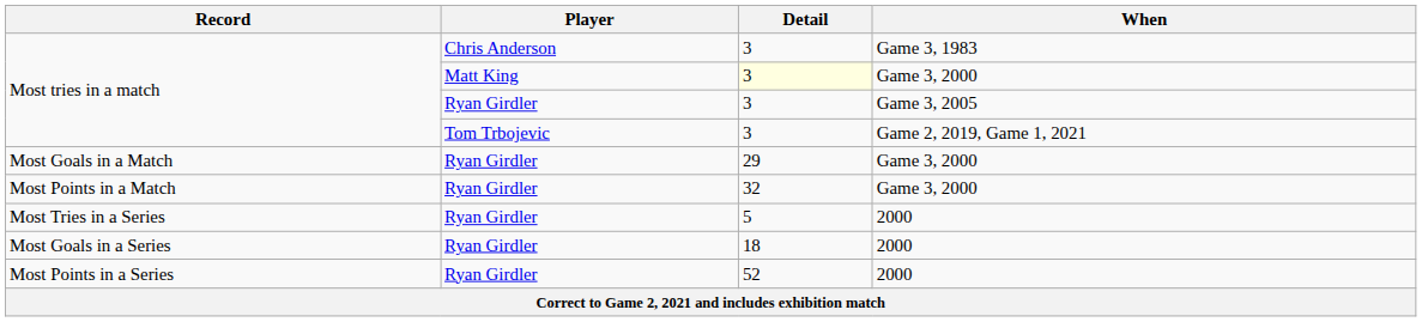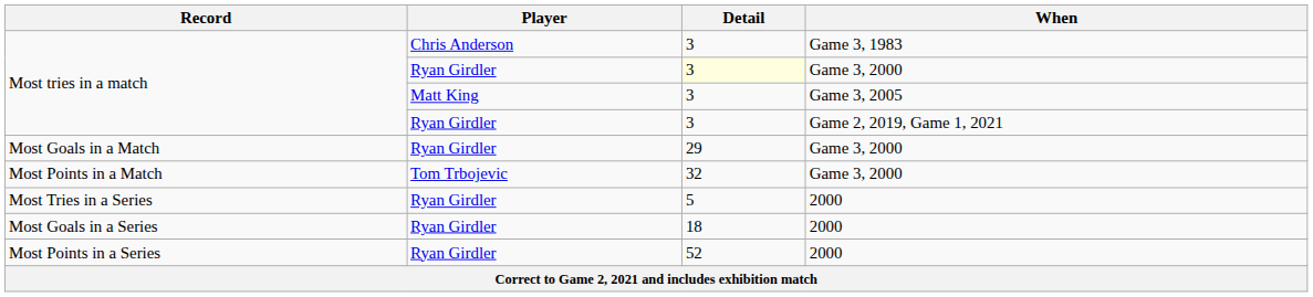Most tries in a match / Game 3, 2000 | Player: Matt King -> Ryan Girdler
Most tries in a match / Game 3, 2005 | Player: Ryan Girdler -> Matt King
Most tries in a match / Game 2, 2019, Game 1, 2021 | Player: Tom Trbojevic -> Ryan Girdler
Most Points in a Match | Player: Ryan Girdler -> Tom Trbojevic
